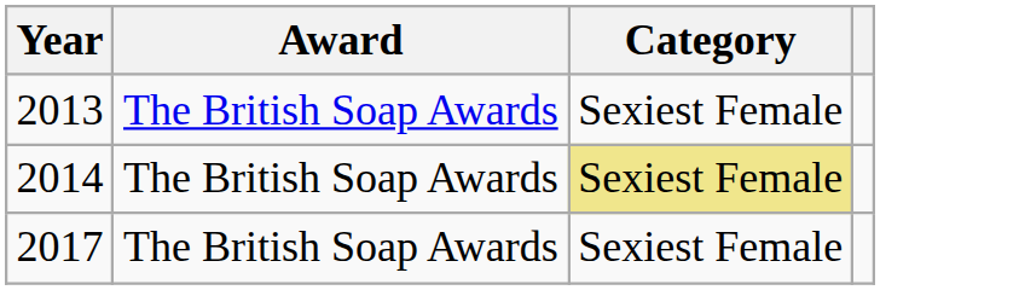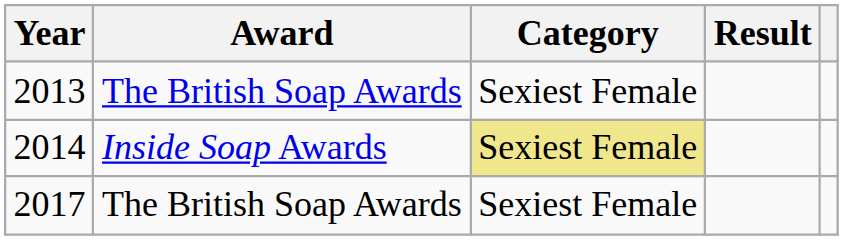+ column: Result
2014 | Award: The British Soap Awards -> Inside Soap Awards
